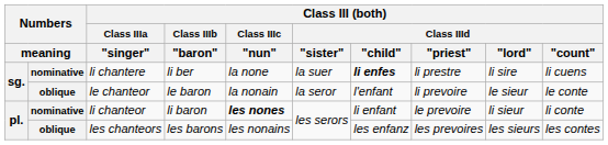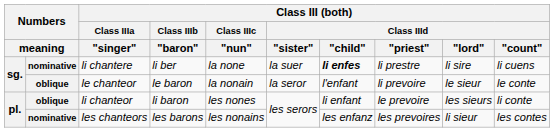li chanteor | column 2: nominative -> oblique
li chanteor | Class III (both) / Class IIIc / "nun": bold -> normal
li chanteor | Class III (both) / Class IIId / "lord": li sieur -> les sieurs
les chanteors | column 2: oblique -> nominative
les chanteors | Class III (both) / Class IIId / "lord": les sieurs -> li sieur
